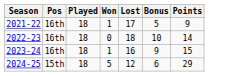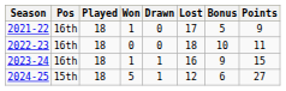+ column: Drawn | 0 | 0 | 1 | 1
2022-23 | Points: 14 -> 11
2024-25 | Points: 29 -> 27
